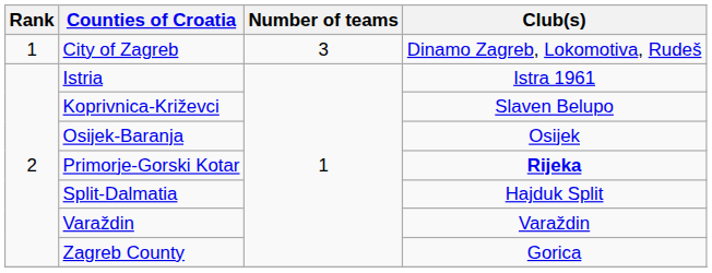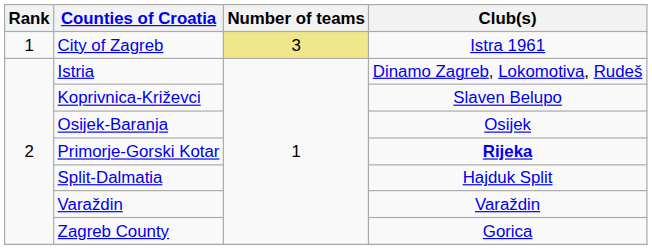City of Zagreb | Number of teams: no background -> khaki background
City of Zagreb | Club(s): Dinamo Zagreb, Lokomotiva, Rudeš -> Istra 1961
Istria | Club(s): Istra 1961 -> Dinamo Zagreb, Lokomotiva, Rudeš
